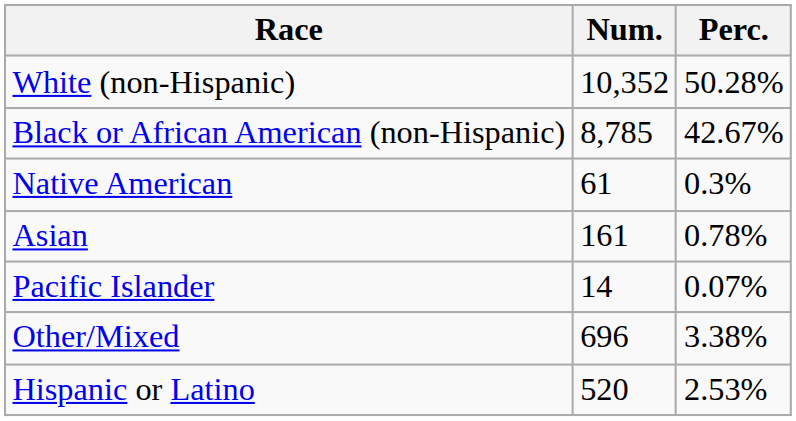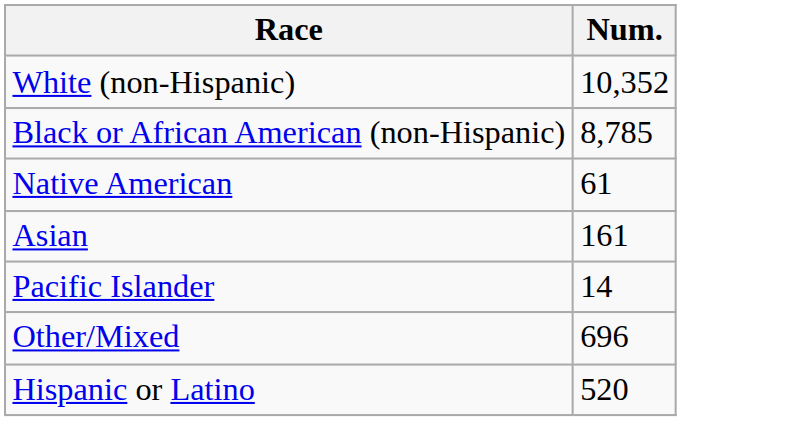- column: Perc. | 50.28% | 42.67% | 0.3% | 0.78% | 0.07% | 3.38% | 2.53%
